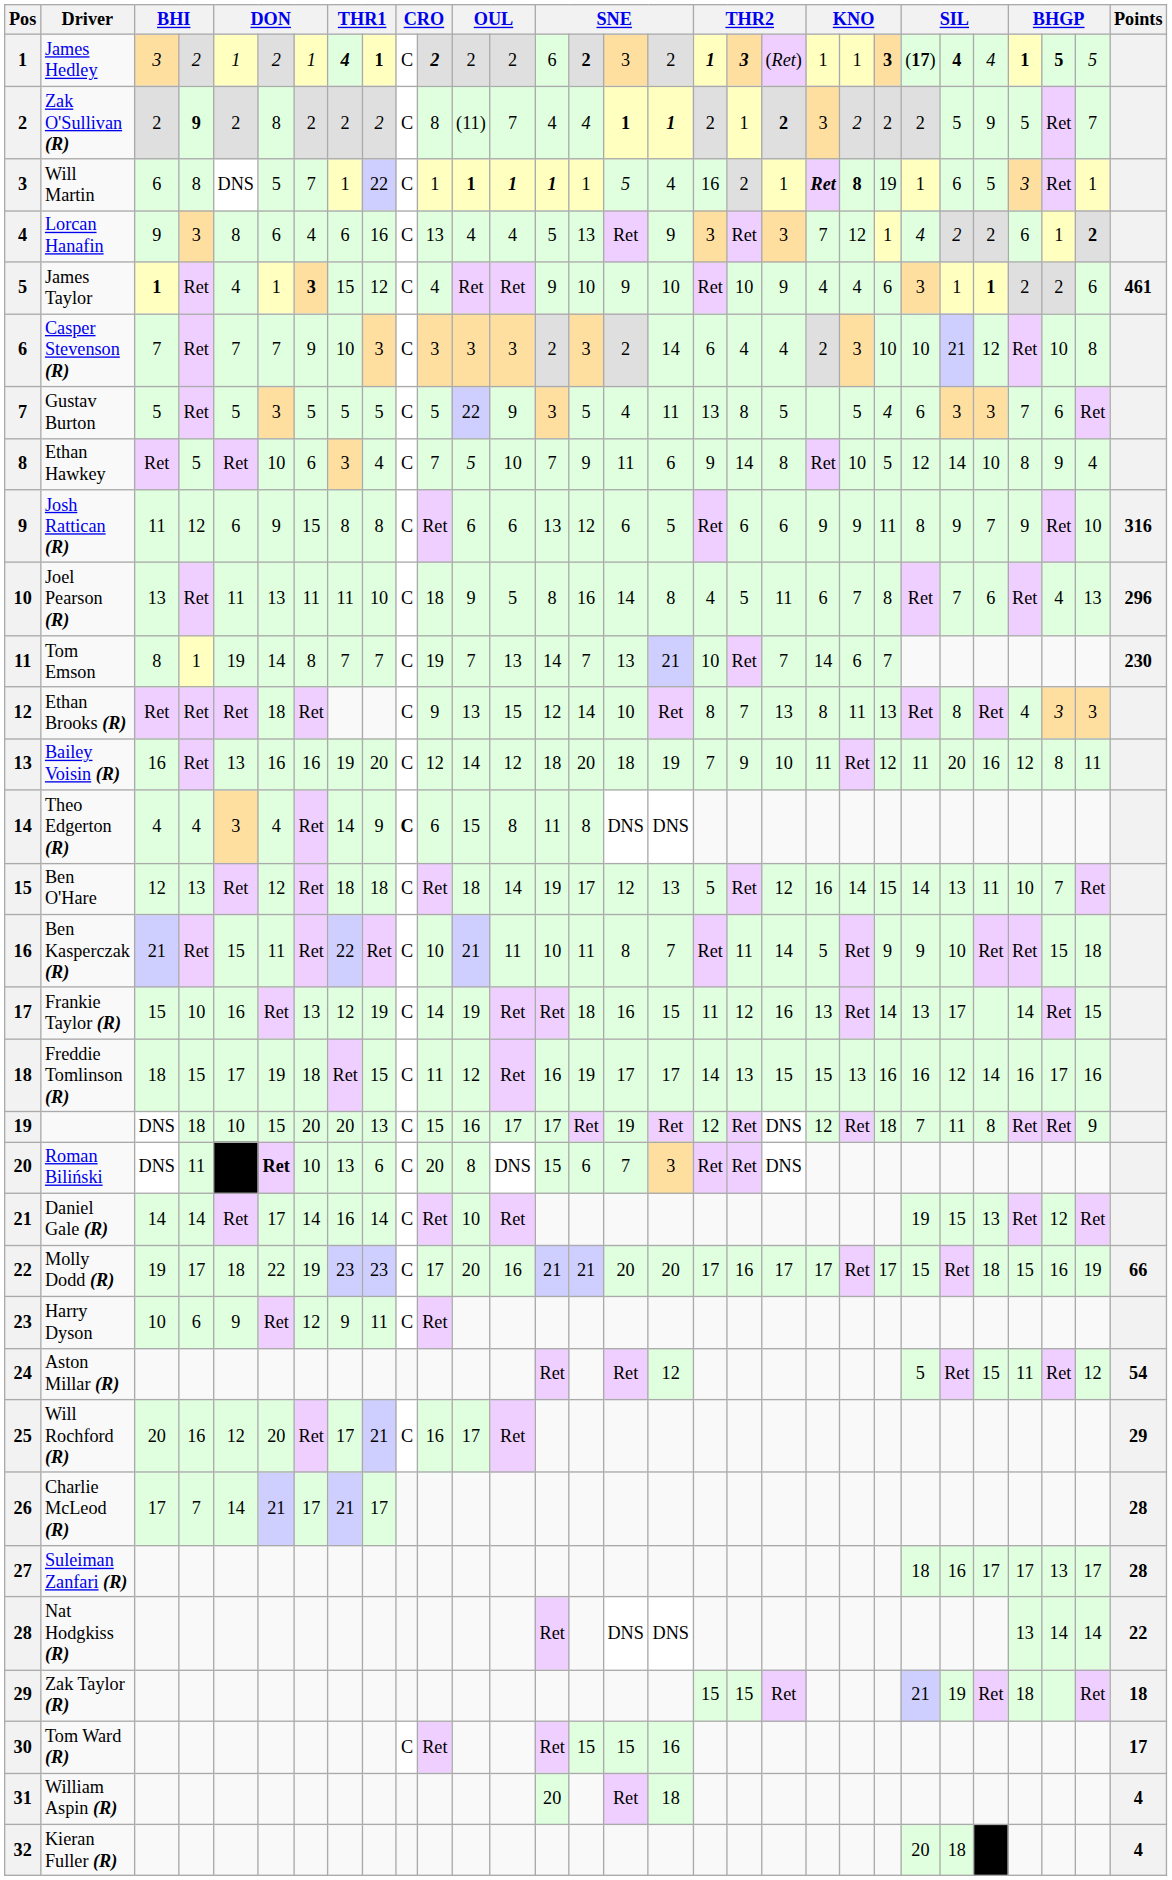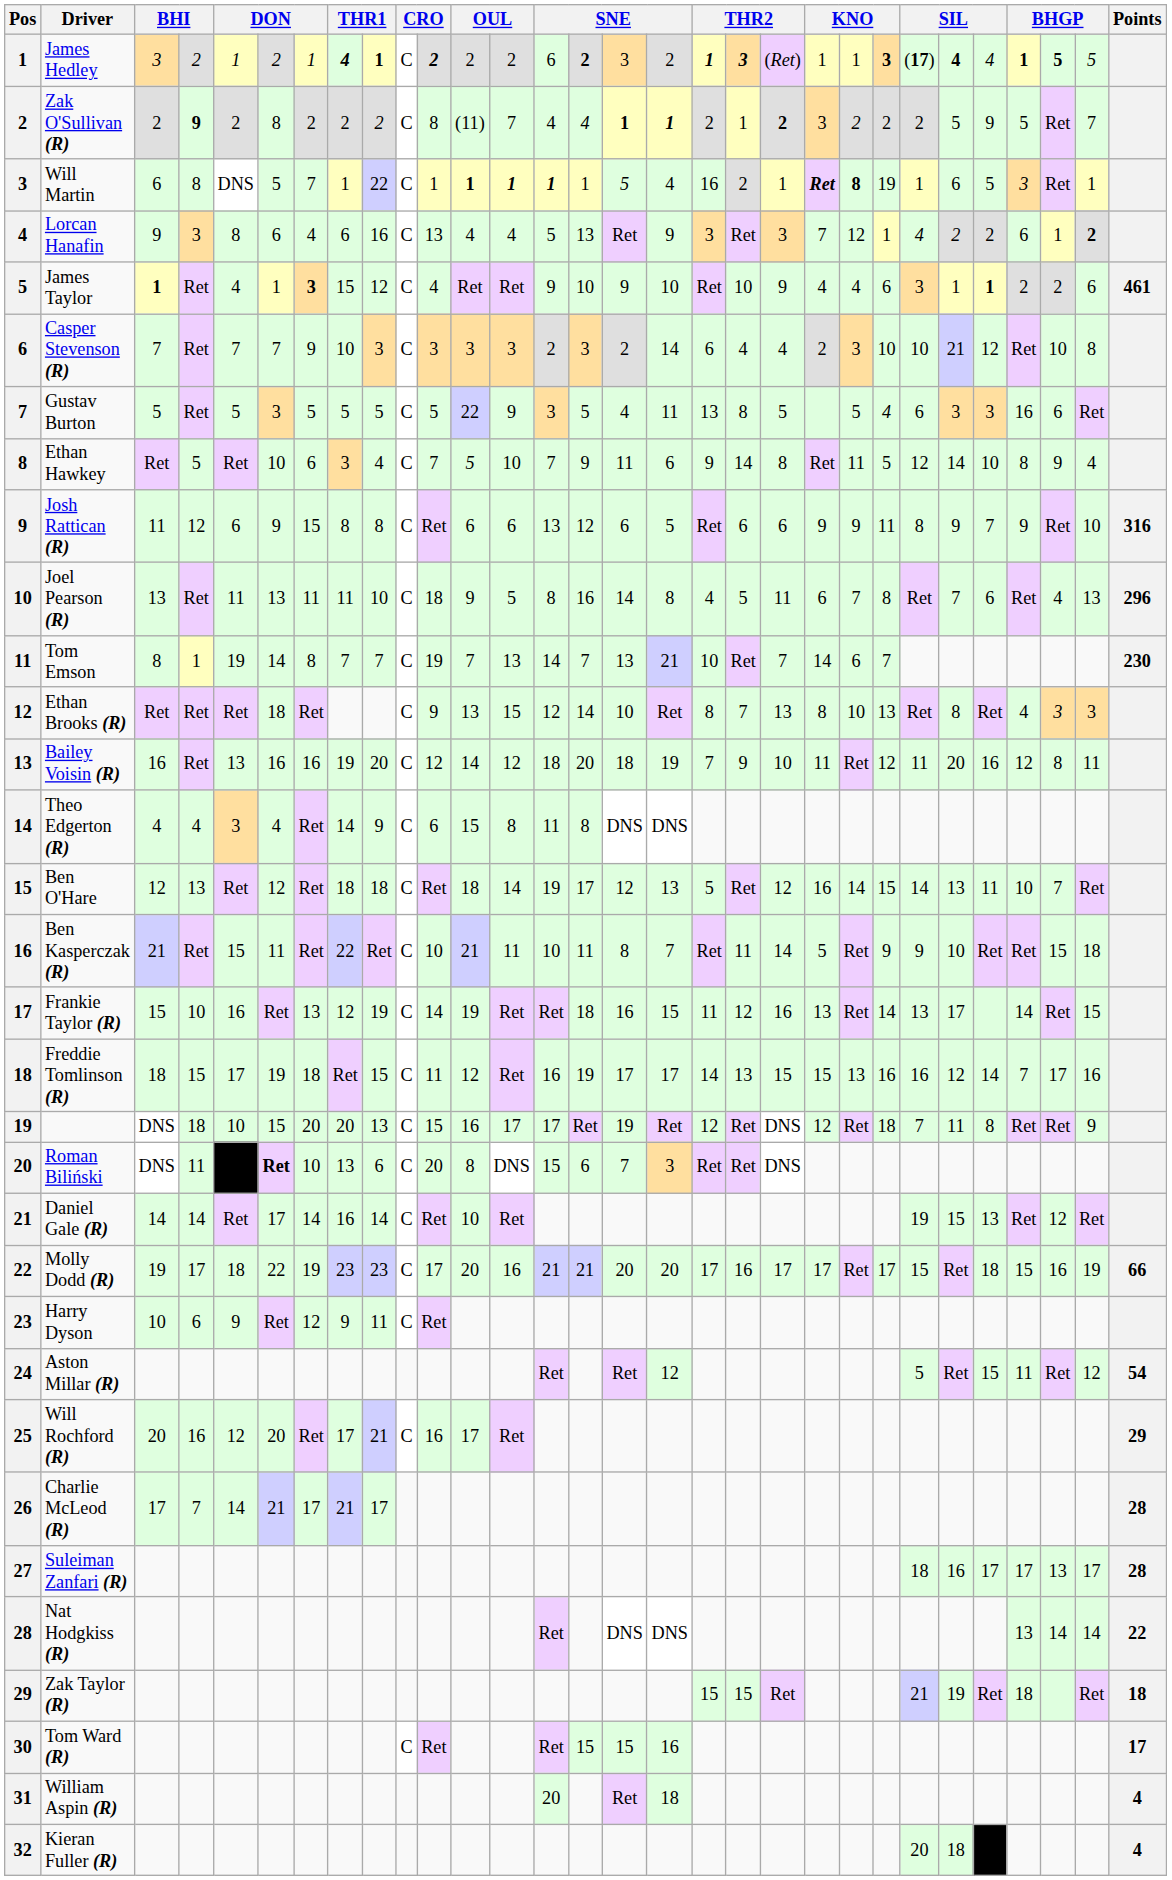Gustav Burton | column 27: 7 -> 16
Ethan Hawkey | column 22: 10 -> 11
Ethan Brooks (R) | column 22: 11 -> 10
Theo Edgerton (R) | column 10: bold -> normal
Freddie Tomlinson (R) | column 27: 16 -> 7
